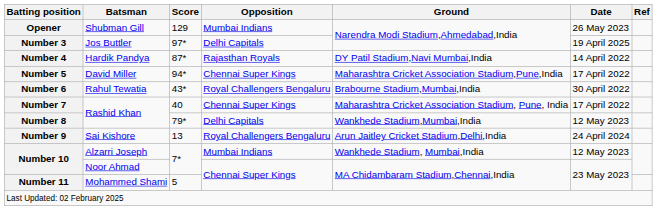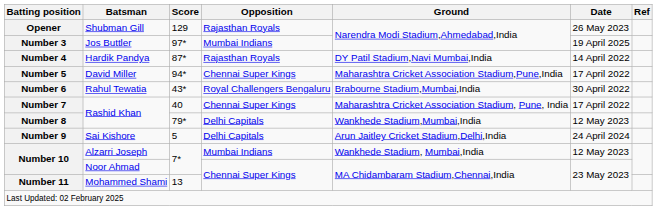Opener | Opposition: Mumbai Indians -> Rajasthan Royals
Number 3 | Opposition: Delhi Capitals -> Mumbai Indians
Number 9 | Score: 13 -> 5
Number 9 | Opposition: Royal Challengers Bengaluru -> Delhi Capitals
Number 11 | Score: 5 -> 13
